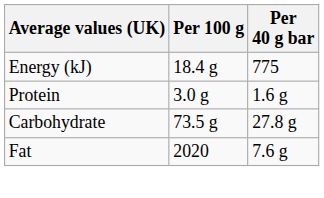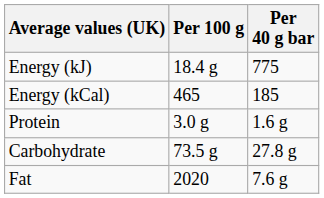+ row: Energy (kCal) | 465 | 185
